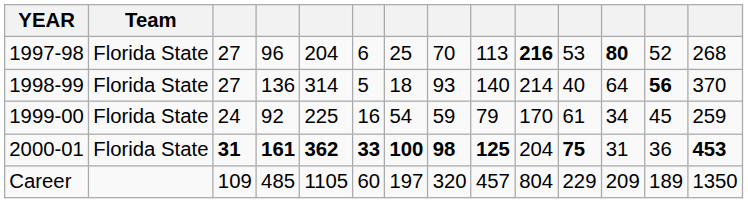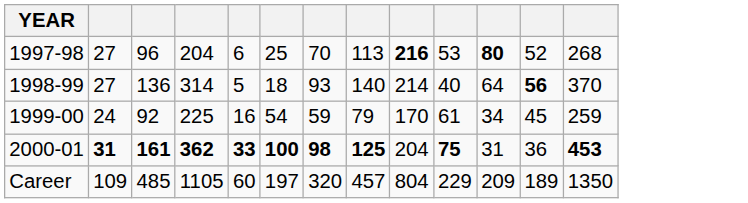- column: Team | Florida State | Florida State | Florida State | Florida State
